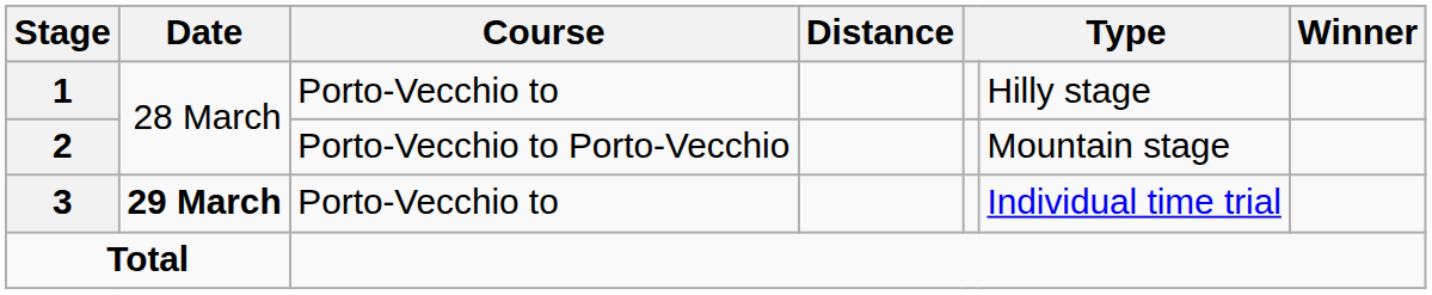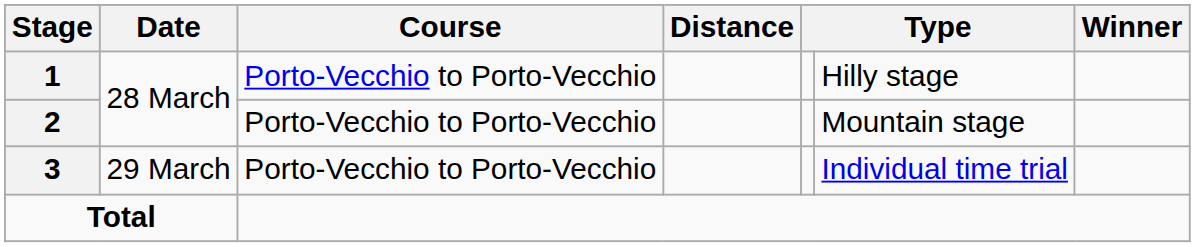1 | Course: Porto-Vecchio to -> Porto-Vecchio to Porto-Vecchio
3 | Date: bold -> normal
3 | Course: Porto-Vecchio to -> Porto-Vecchio to Porto-Vecchio
